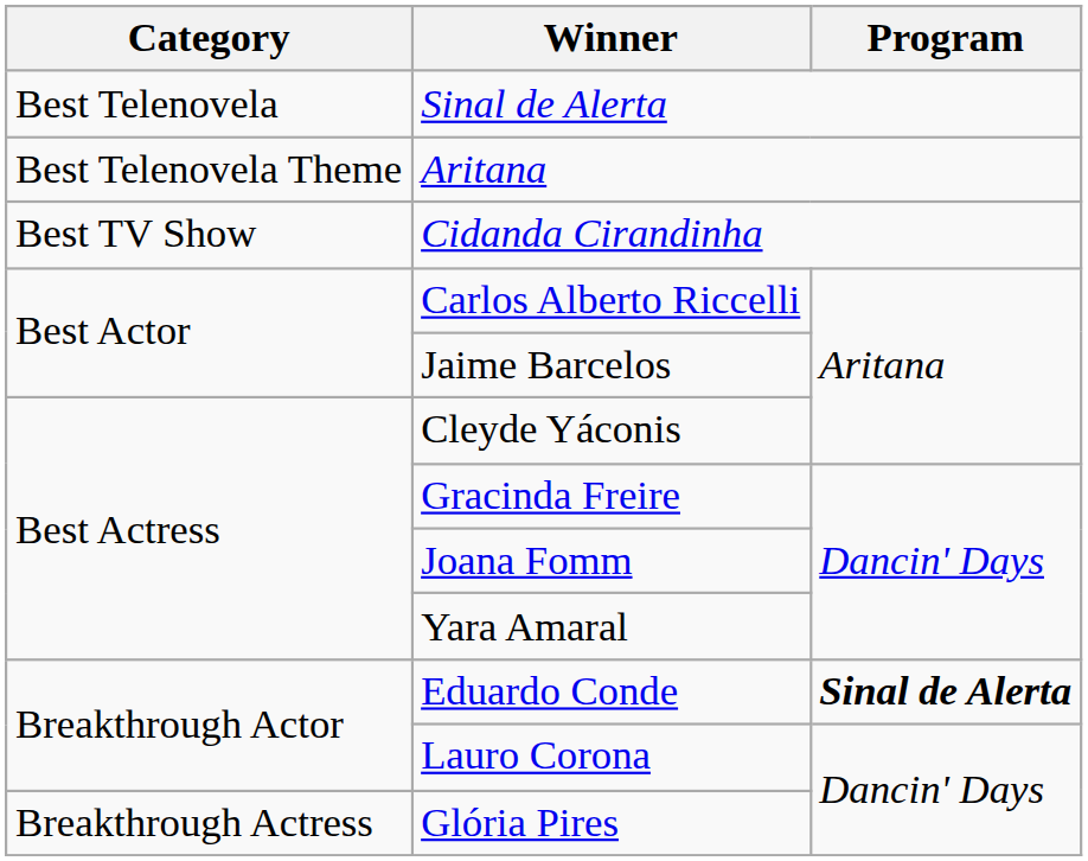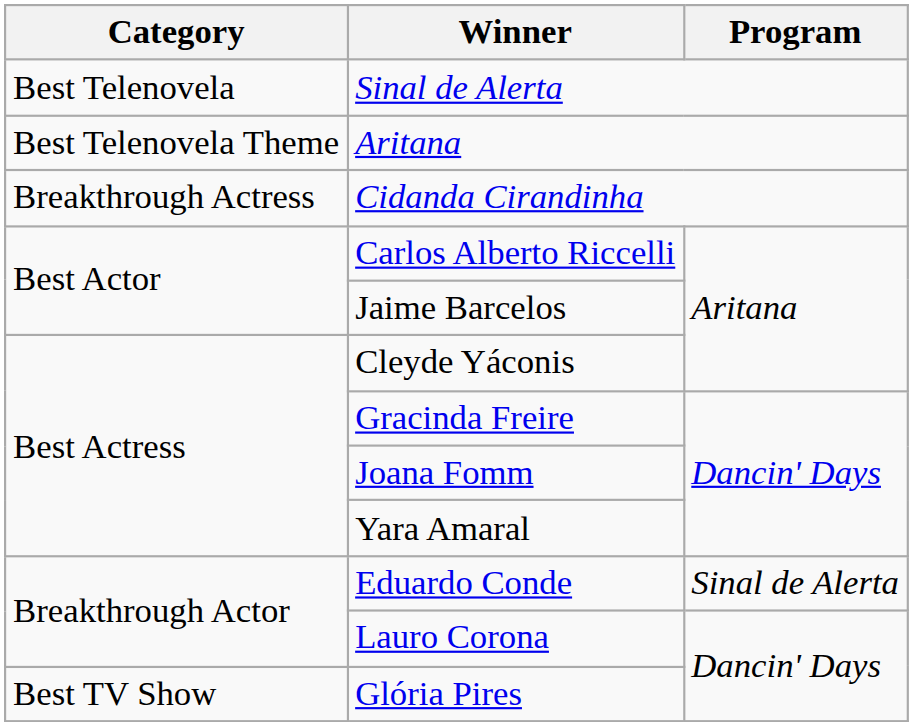Cidanda Cirandinha | Category: Best TV Show -> Breakthrough Actress
Eduardo Conde | Program: bold -> normal
Glória Pires | Category: Breakthrough Actress -> Best TV Show
